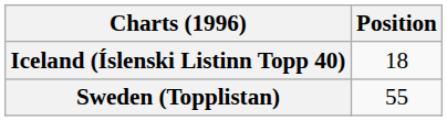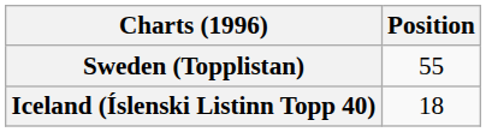rows swapped: Iceland (Íslenski Listinn Topp 40) <-> Sweden (Topplistan)
